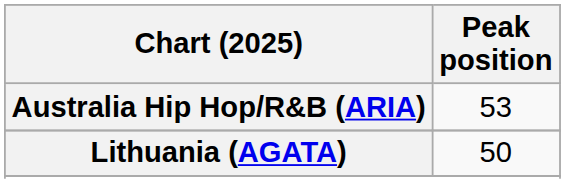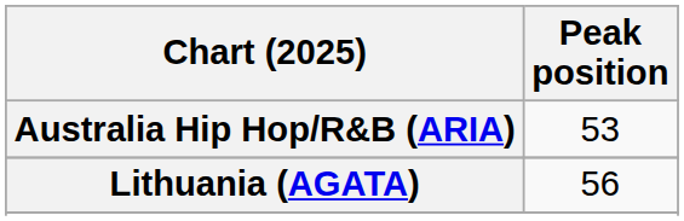Lithuania (AGATA) | Peak position: 50 -> 56
